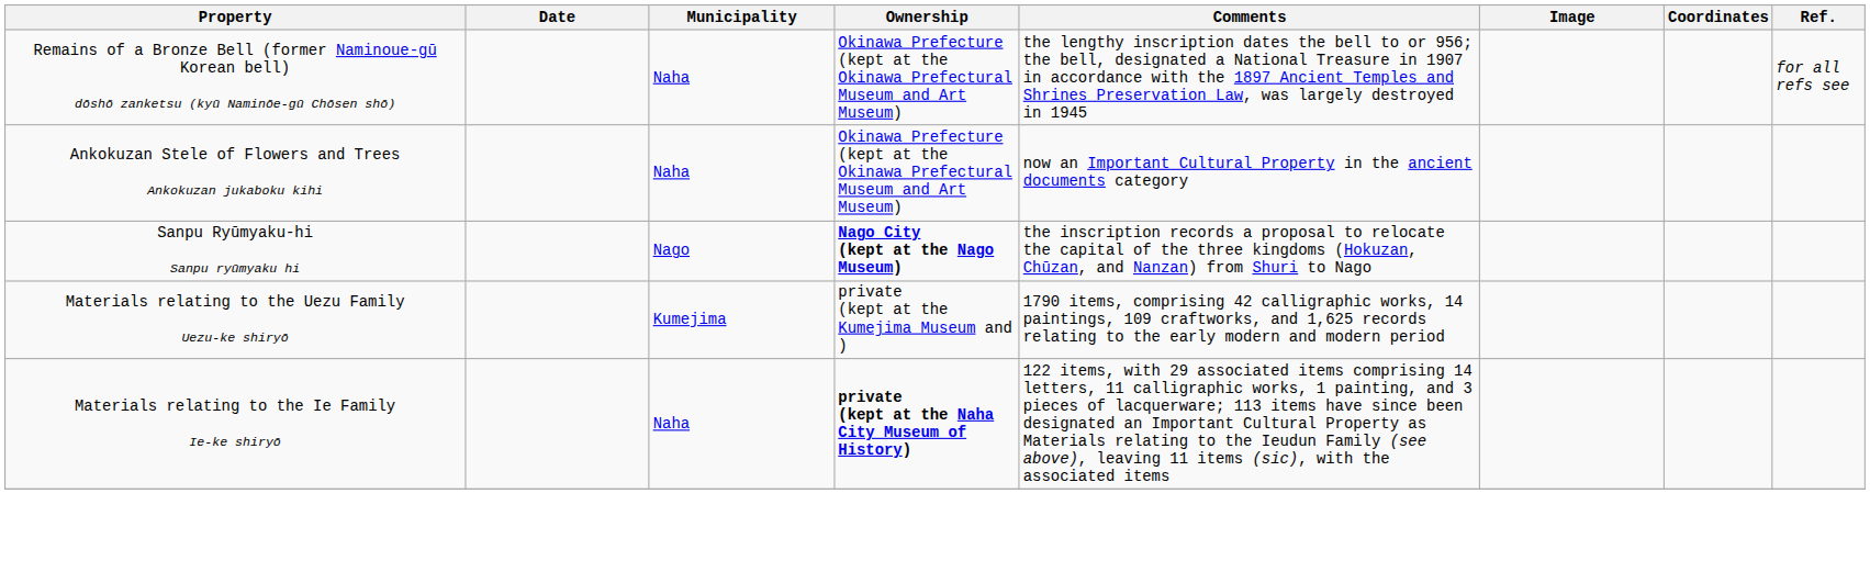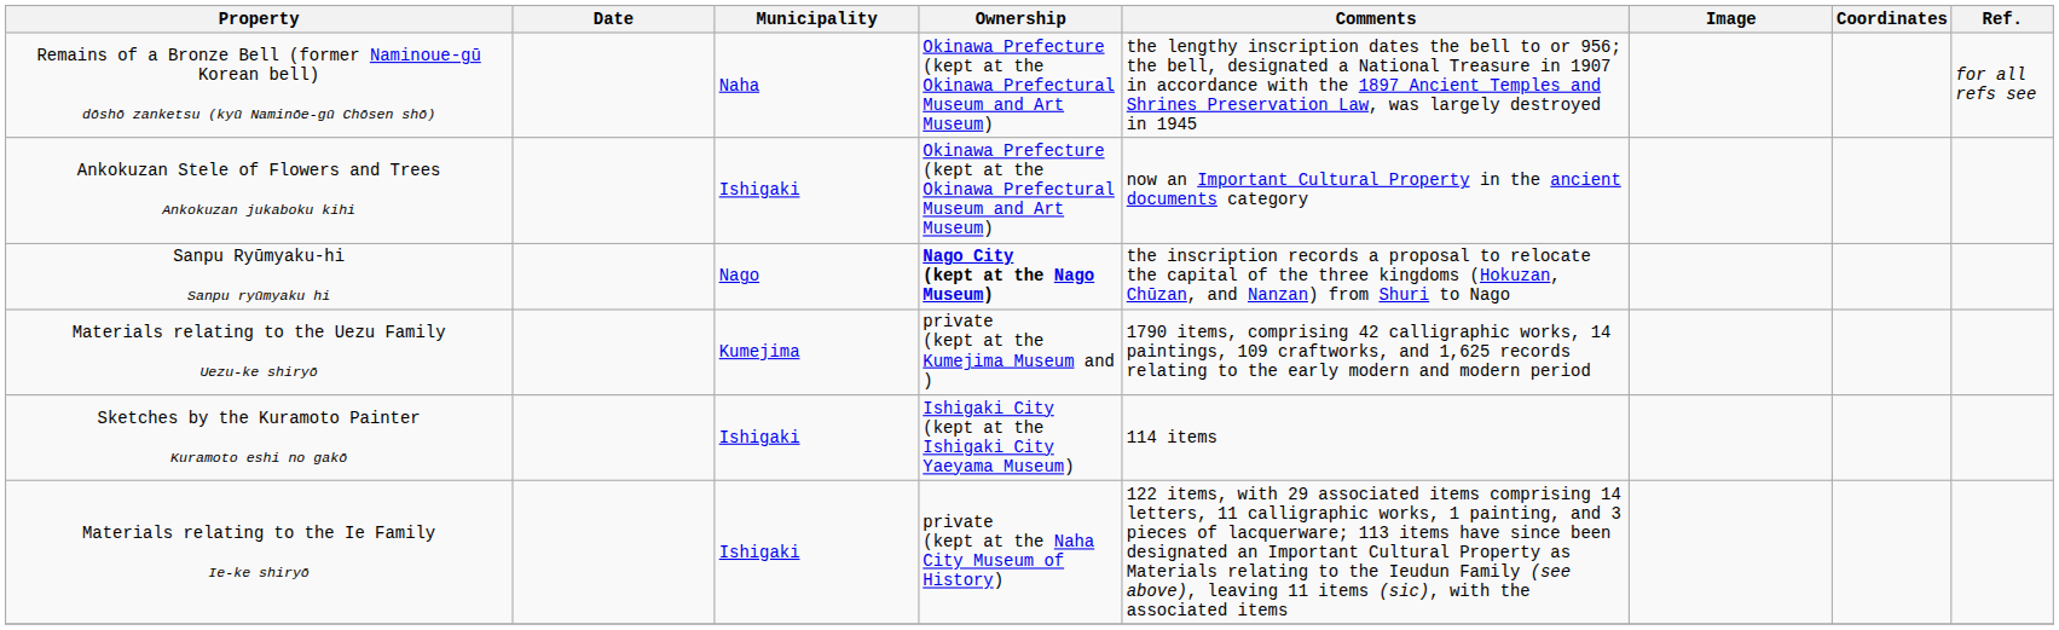Ankokuzan Stele of Flowers and Trees Ankokuzan jukaboku kihi | Municipality: Naha -> Ishigaki
+ row: Sketches by the Kuramoto Painter Kuramoto eshi no gakō | Ishigaki | Ishigaki City (kept at the Ishigaki City Yaeyama Museum) | 114 items
Materials relating to the Ie Family Ie-ke shiryō | Municipality: Naha -> Ishigaki
Materials relating to the Ie Family Ie-ke shiryō | Ownership: bold -> normal
